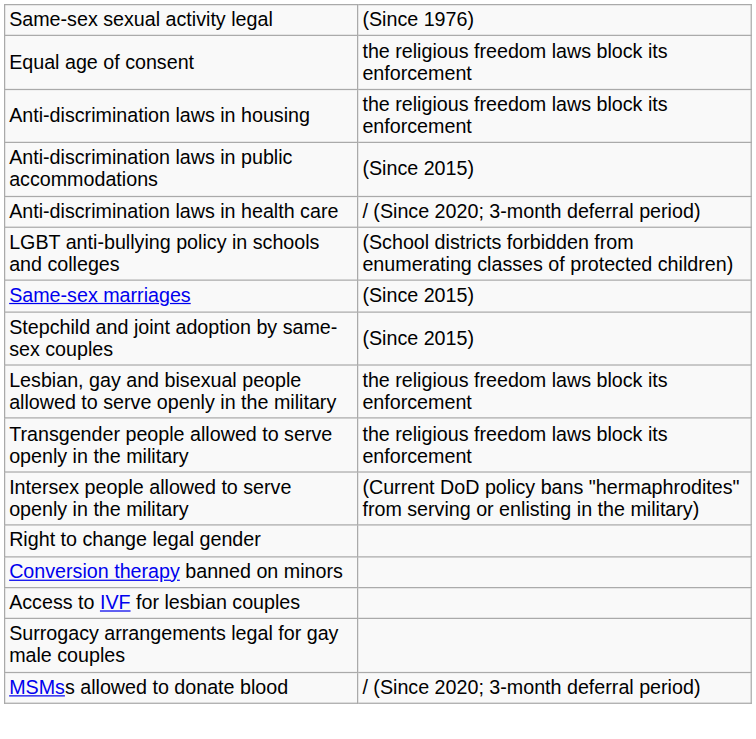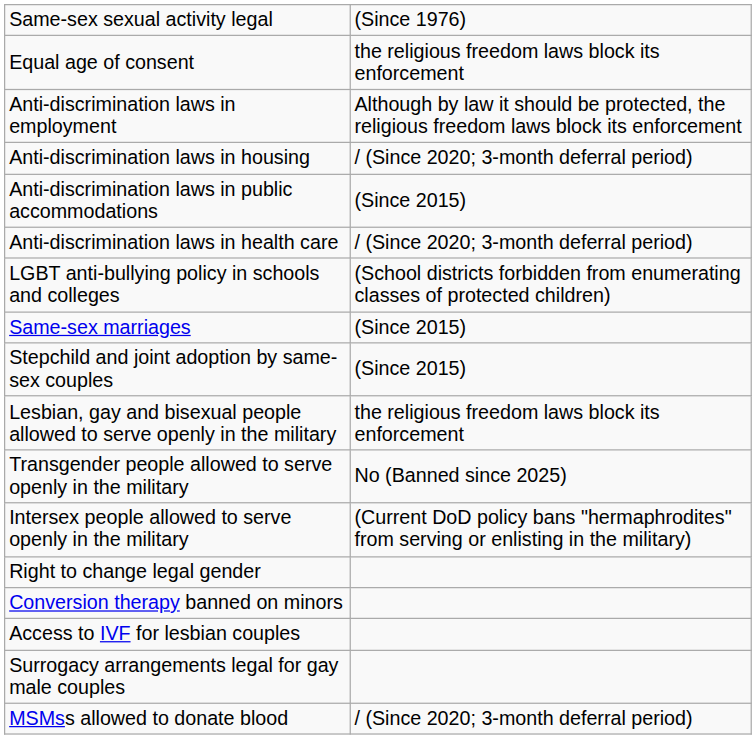+ row: Anti-discrimination laws in employment | Although by law it should be protected, the religious freedom laws block its enforcement
Anti-discrimination laws in housing | column 2: the religious freedom laws block its enforcement -> / (Since 2020; 3-month deferral period)
Transgender people allowed to serve openly in the military | column 2: the religious freedom laws block its enforcement -> No (Banned since 2025)
